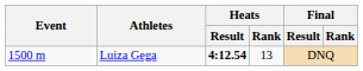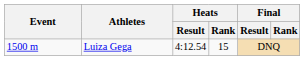Luiza Gega | Heats / Result: bold -> normal
Luiza Gega | Heats / Rank: 13 -> 15
